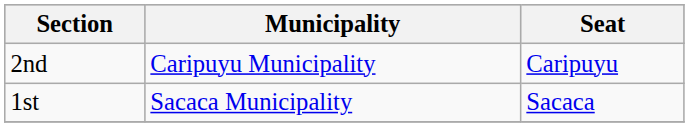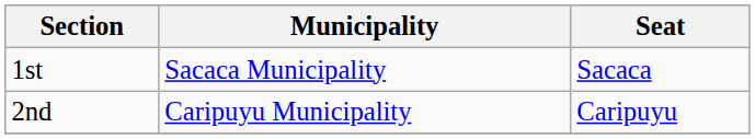rows swapped: 1st <-> 2nd
